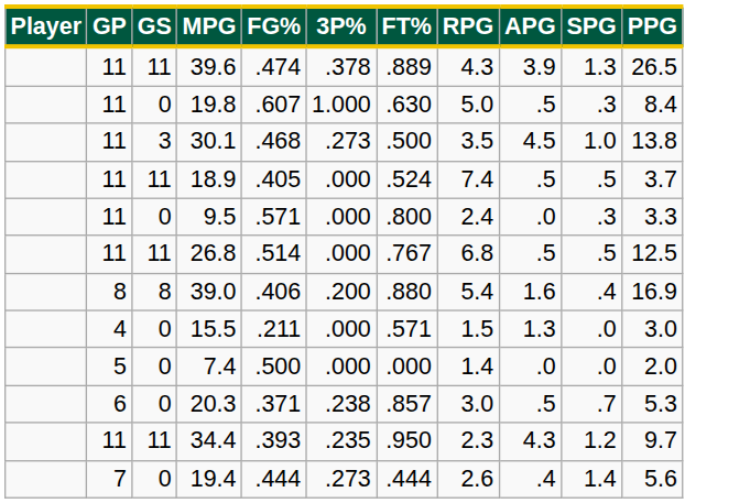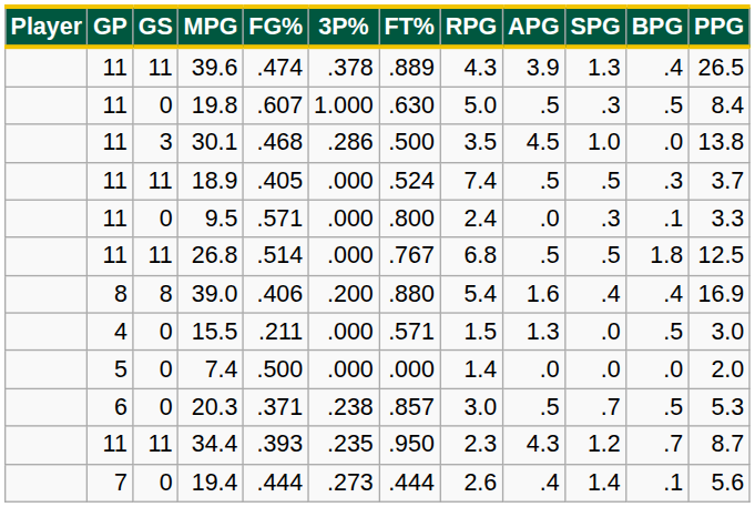+ column: BPG | .4 | .5 | .0 | .3 | .1 | 1.8 | .4 | .5 | .0 | .5 | .7 | .1
30.1 | 3P%: .273 -> .286
34.4 | PPG: 9.7 -> 8.7
